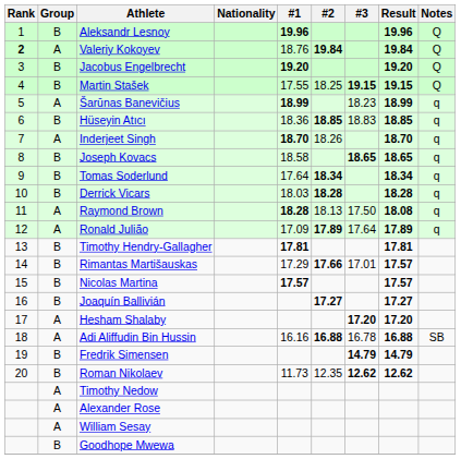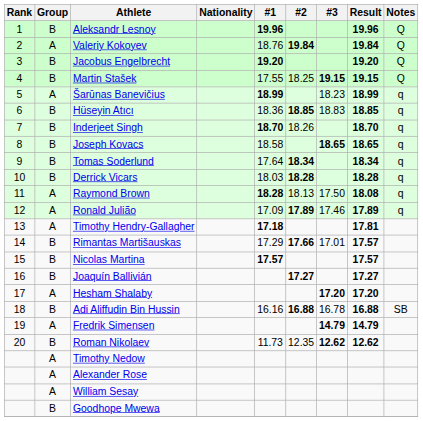Valeriy Kokoyev | Rank: bold -> normal
Inderjeet Singh | Group: A -> B
Ronald Julião | #3: 17.64 -> 17.46
Timothy Hendry-Gallagher | Group: B -> A
Timothy Hendry-Gallagher | #1: 17.81 -> 17.18
Adi Aliffudin Bin Hussin | Group: A -> B
Fredrik Simensen | Group: B -> A
